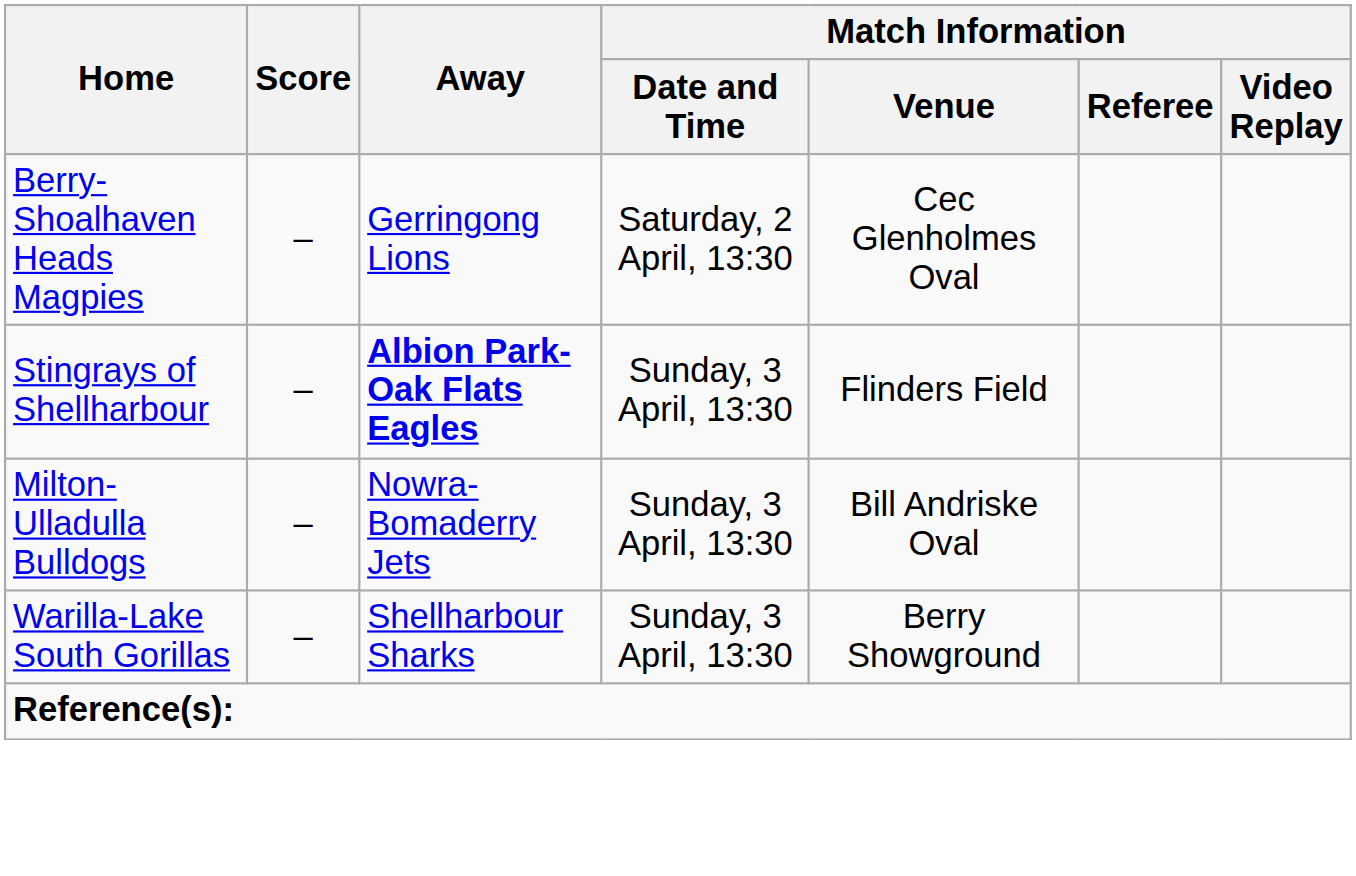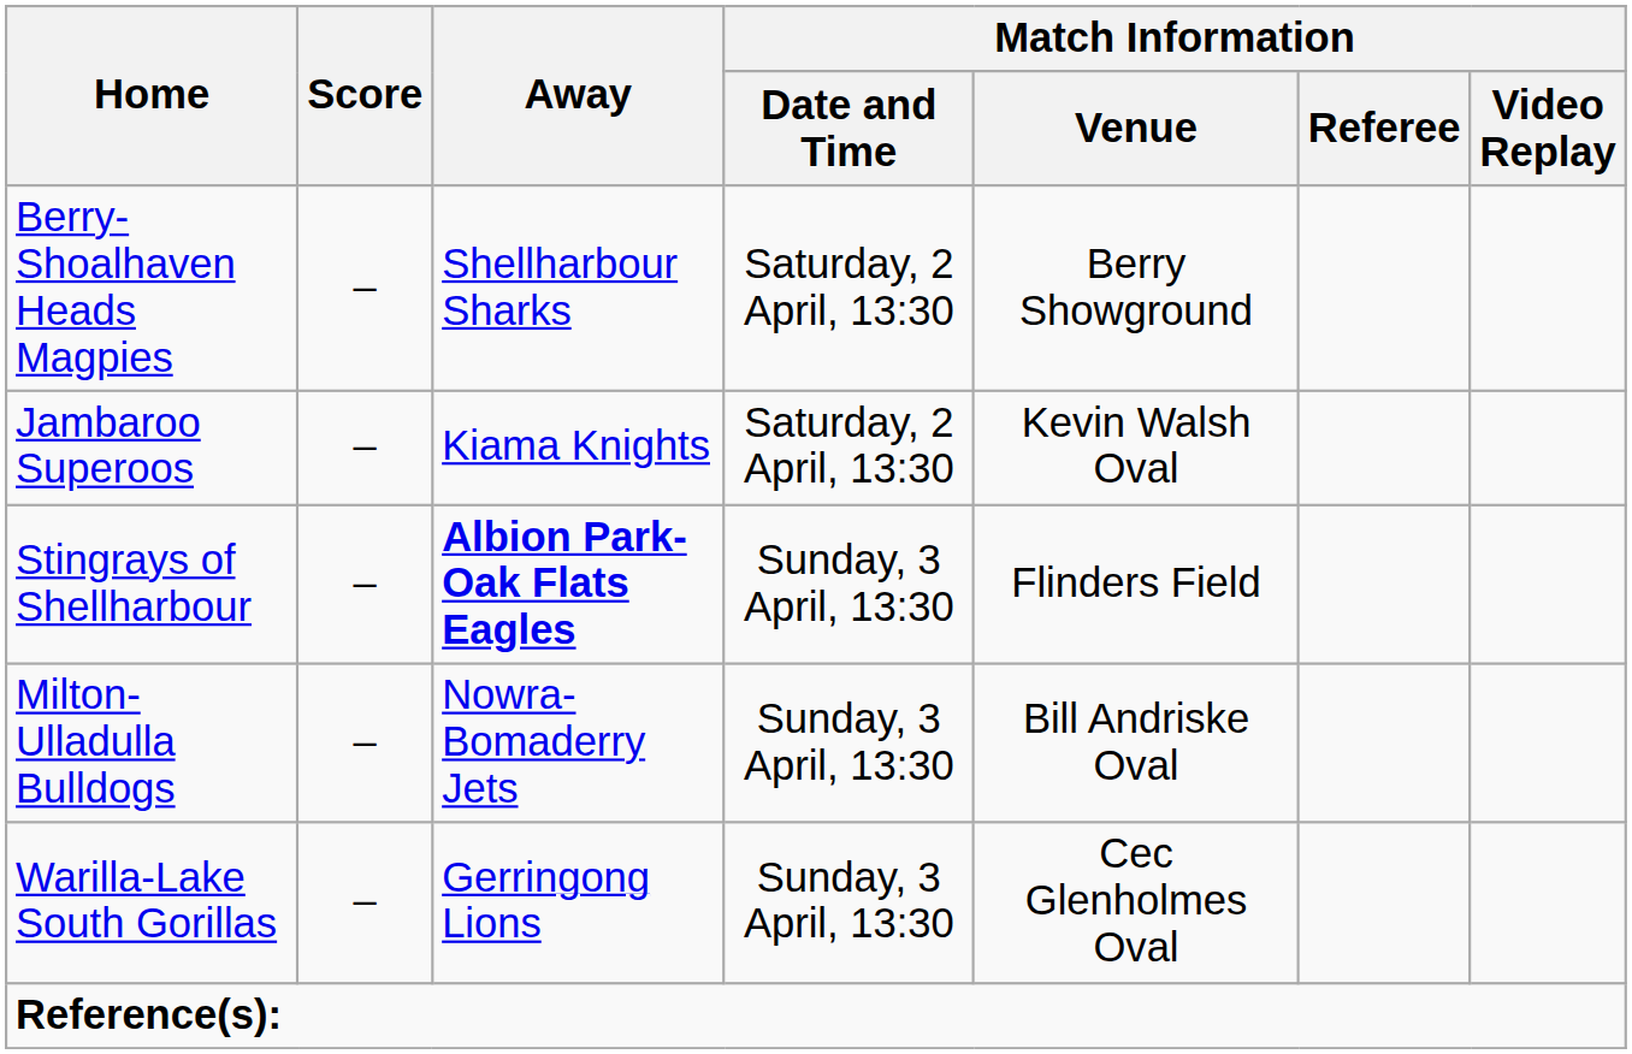Berry-Shoalhaven Heads Magpies | Away: Gerringong Lions -> Shellharbour Sharks
Berry-Shoalhaven Heads Magpies | Match Information / Venue: Cec Glenholmes Oval -> Berry Showground
+ row: Jambaroo Superoos | – | Kiama Knights | Saturday, 2 April, 13:30 | Kevin Walsh Oval
Warilla-Lake South Gorillas | Away: Shellharbour Sharks -> Gerringong Lions
Warilla-Lake South Gorillas | Match Information / Venue: Berry Showground -> Cec Glenholmes Oval
